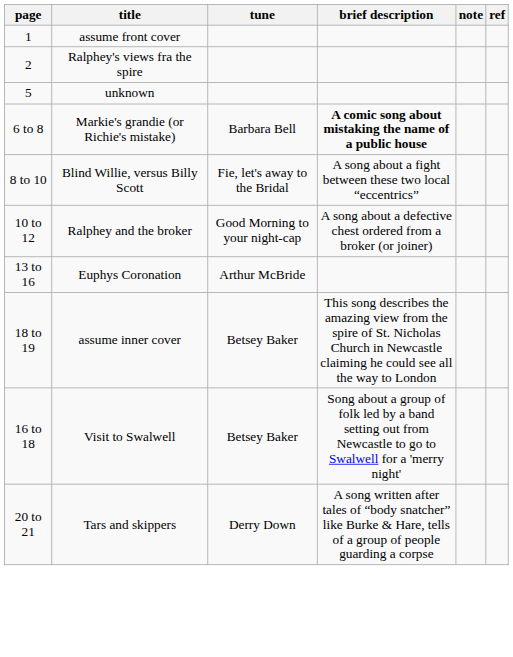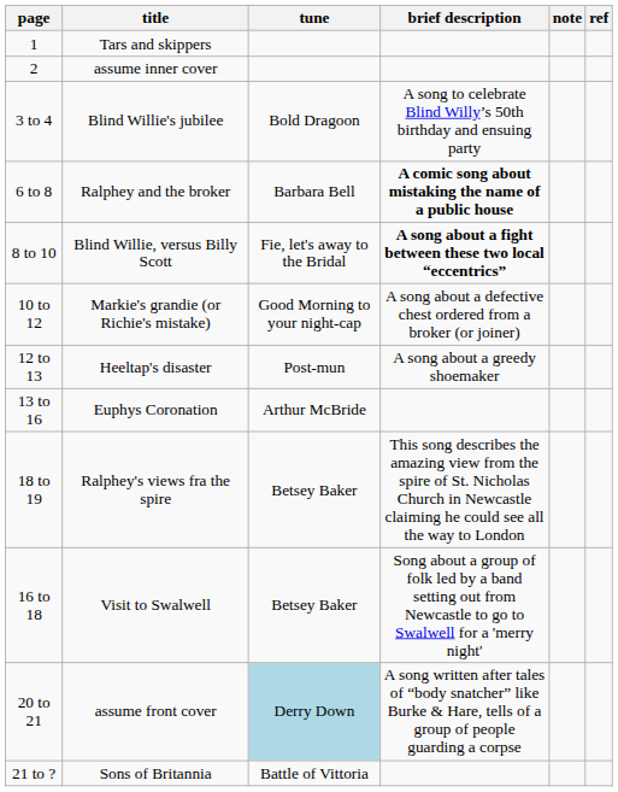1 | title: assume front cover -> Tars and skippers
2 | title: Ralphey's views fra the spire -> assume inner cover
+ row: 3 to 4 | Blind Willie's jubilee | Bold Dragoon | A song to celebrate Blind Willy’s 50th birthday and ensuing party
- row: 5 | unknown
6 to 8 | title: Markie's grandie (or Richie's mistake) -> Ralphey and the broker
8 to 10 | brief description: normal -> bold
10 to 12 | title: Ralphey and the broker -> Markie's grandie (or Richie's mistake)
+ row: 12 to 13 | Heeltap's disaster | Post-mun | A song about a greedy shoemaker
18 to 19 | title: assume inner cover -> Ralphey's views fra the spire
20 to 21 | title: Tars and skippers -> assume front cover
20 to 21 | tune: no background -> lightblue background
+ row: 21 to ? | Sons of Britannia | Battle of Vittoria
